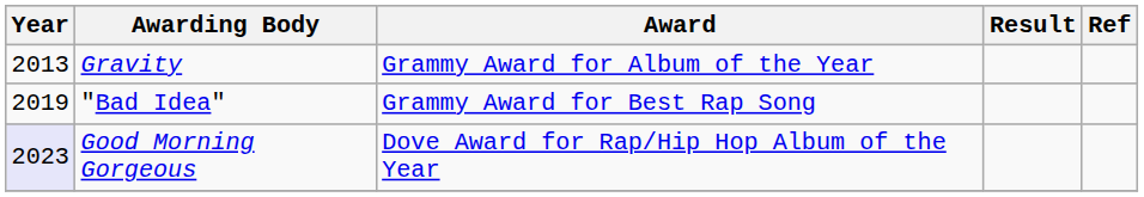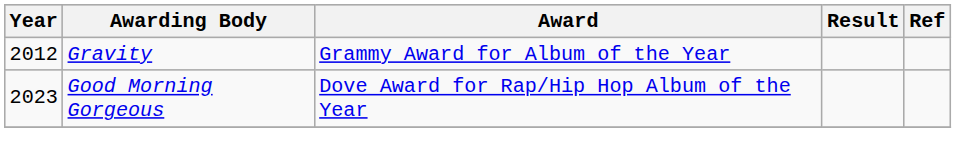Gravity | Year: 2013 -> 2012
- row: 2019 | "Bad Idea" | Grammy Award for Best Rap Song
Good Morning Gorgeous | Year: lavender background -> no background
